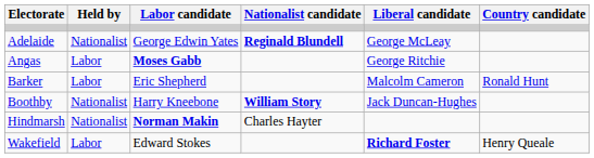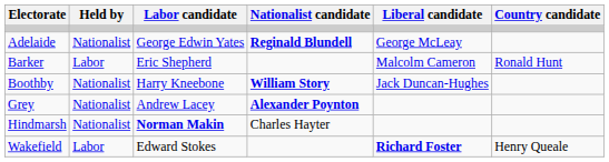- row: Angas | Labor | Moses Gabb | George Ritchie
+ row: Grey | Nationalist | Andrew Lacey | Alexander Poynton
